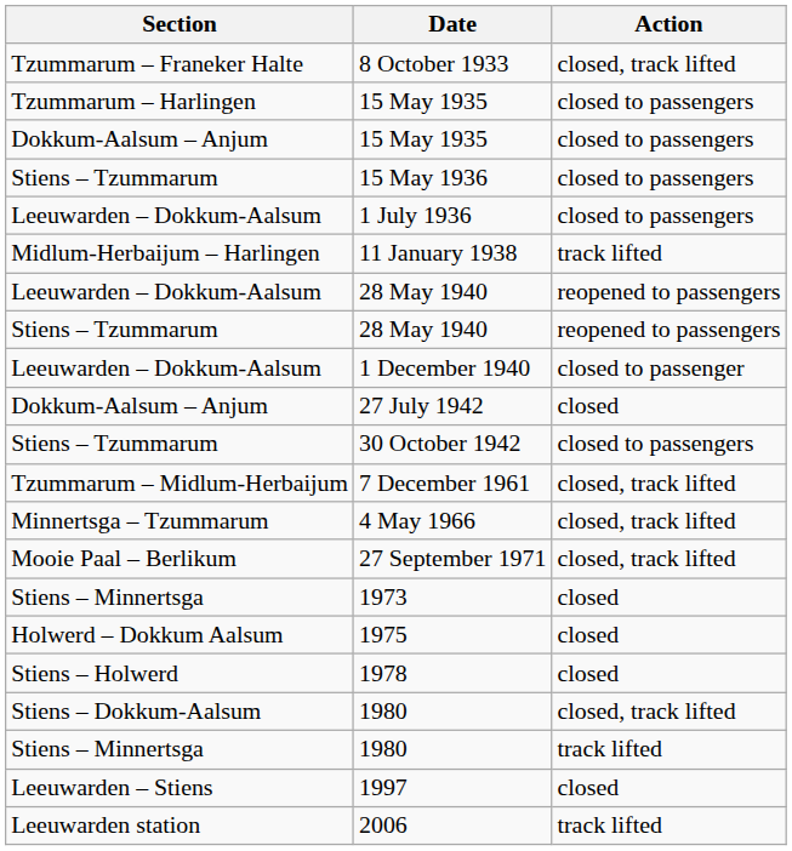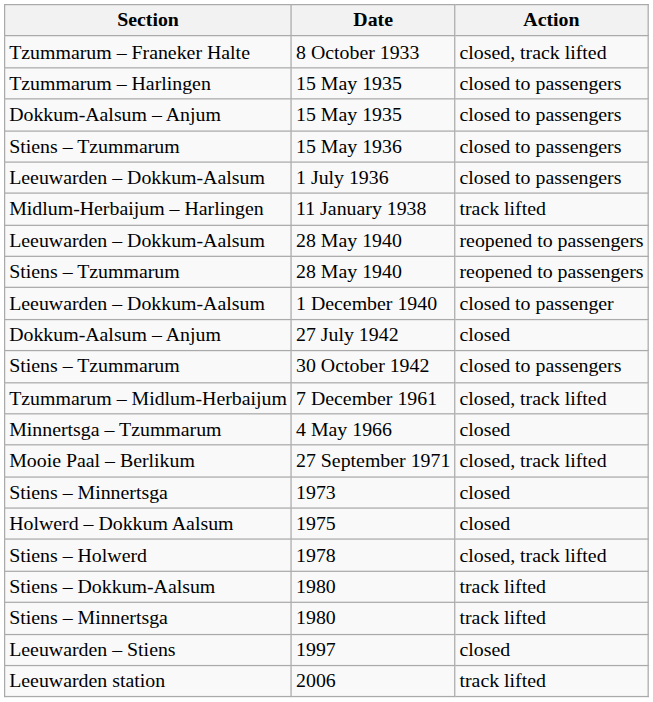4 May 1966 | Action: closed, track lifted -> closed
1978 | Action: closed -> closed, track lifted
Stiens – Dokkum-Aalsum / 1980 | Action: closed, track lifted -> track lifted
